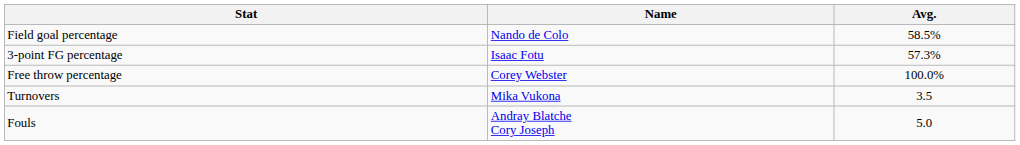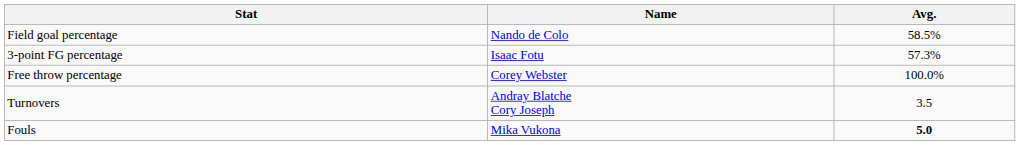Turnovers | Name: Mika Vukona -> Andray Blatche Cory Joseph
Fouls | Name: Andray Blatche Cory Joseph -> Mika Vukona
Fouls | Avg.: normal -> bold
